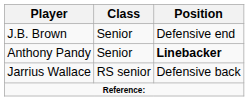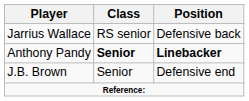rows swapped: J.B. Brown <-> Jarrius Wallace
Anthony Pandy | Class: normal -> bold
